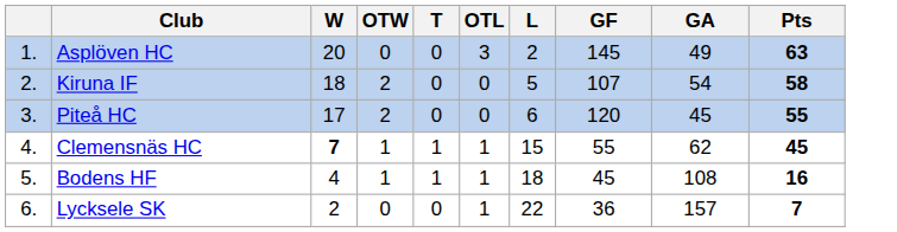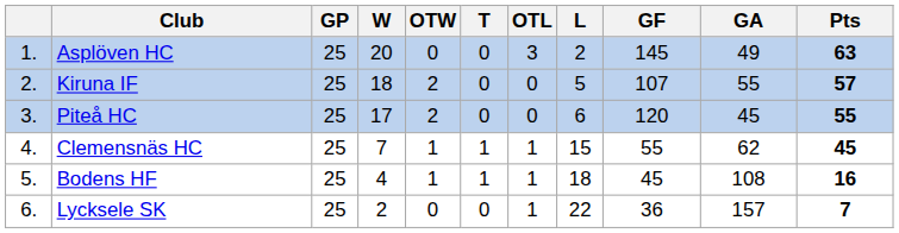+ column: GP | 25 | 25 | 25 | 25 | 25 | 25
Kiruna IF | GA: 54 -> 55
Kiruna IF | Pts: 58 -> 57
Clemensnäs HC | W: bold -> normal
